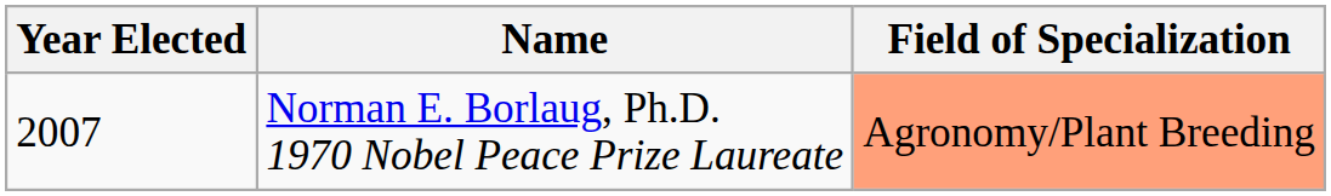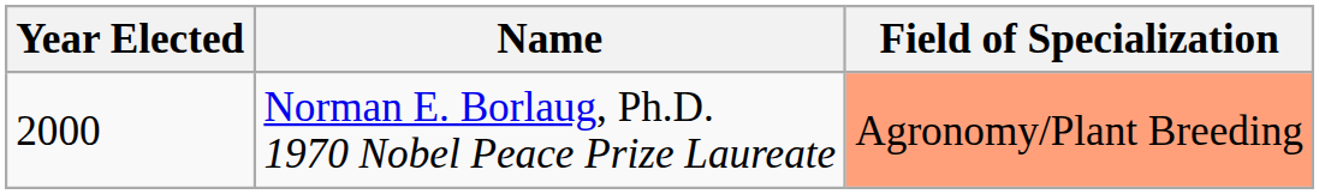Norman E. Borlaug, Ph.D. 1970 Nobel Peace Prize Laureate | Year Elected: 2007 -> 2000
